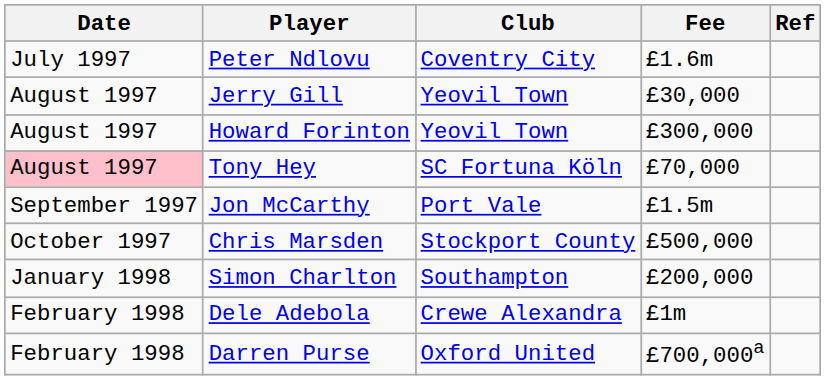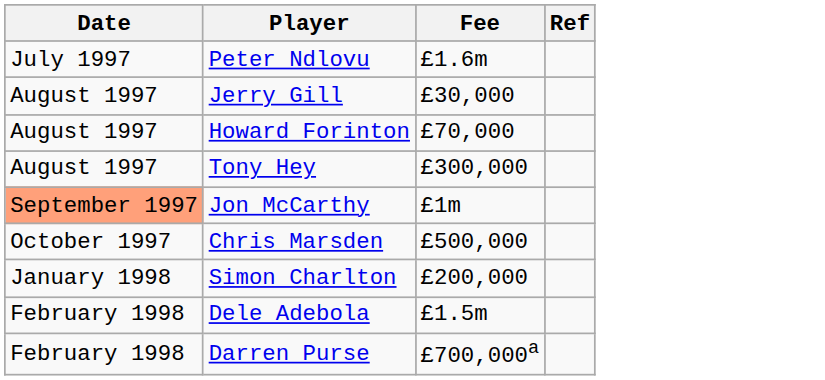- column: Club | Coventry City | Yeovil Town | Yeovil Town | SC Fortuna Köln | Port Vale | Stockport County | Southampton | Crewe Alexandra | Oxford United
Howard Forinton | Fee: £300,000 -> £70,000
Tony Hey | Date: pink background -> no background
Tony Hey | Fee: £70,000 -> £300,000
Jon McCarthy | Date: no background -> lightsalmon background
Jon McCarthy | Fee: £1.5m -> £1m
Dele Adebola | Fee: £1m -> £1.5m
